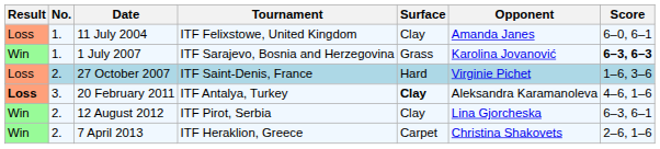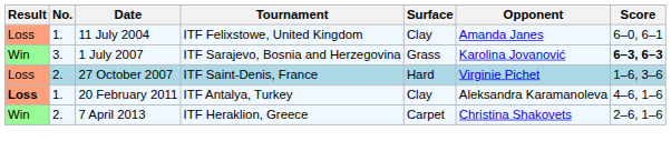1 July 2007 | No.: 1. -> 3.
20 February 2011 | No.: 3. -> 1.
20 February 2011 | Surface: bold -> normal
- row: Win | 2. | 12 August 2012 | ITF Pirot, Serbia | Clay | Lina Gjorcheska | 6–3, 6–1
